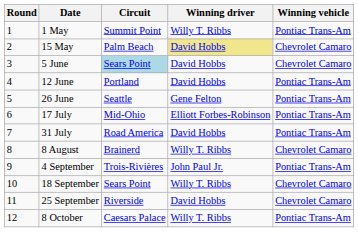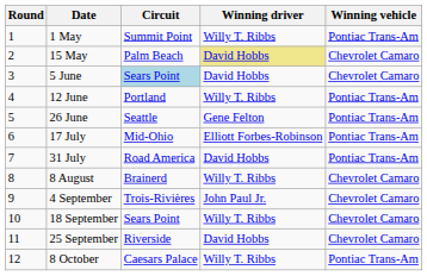12 June | Winning driver: David Hobbs -> Willy T. Ribbs
4 September | Winning vehicle: Pontiac Trans-Am -> Chevrolet Camaro
